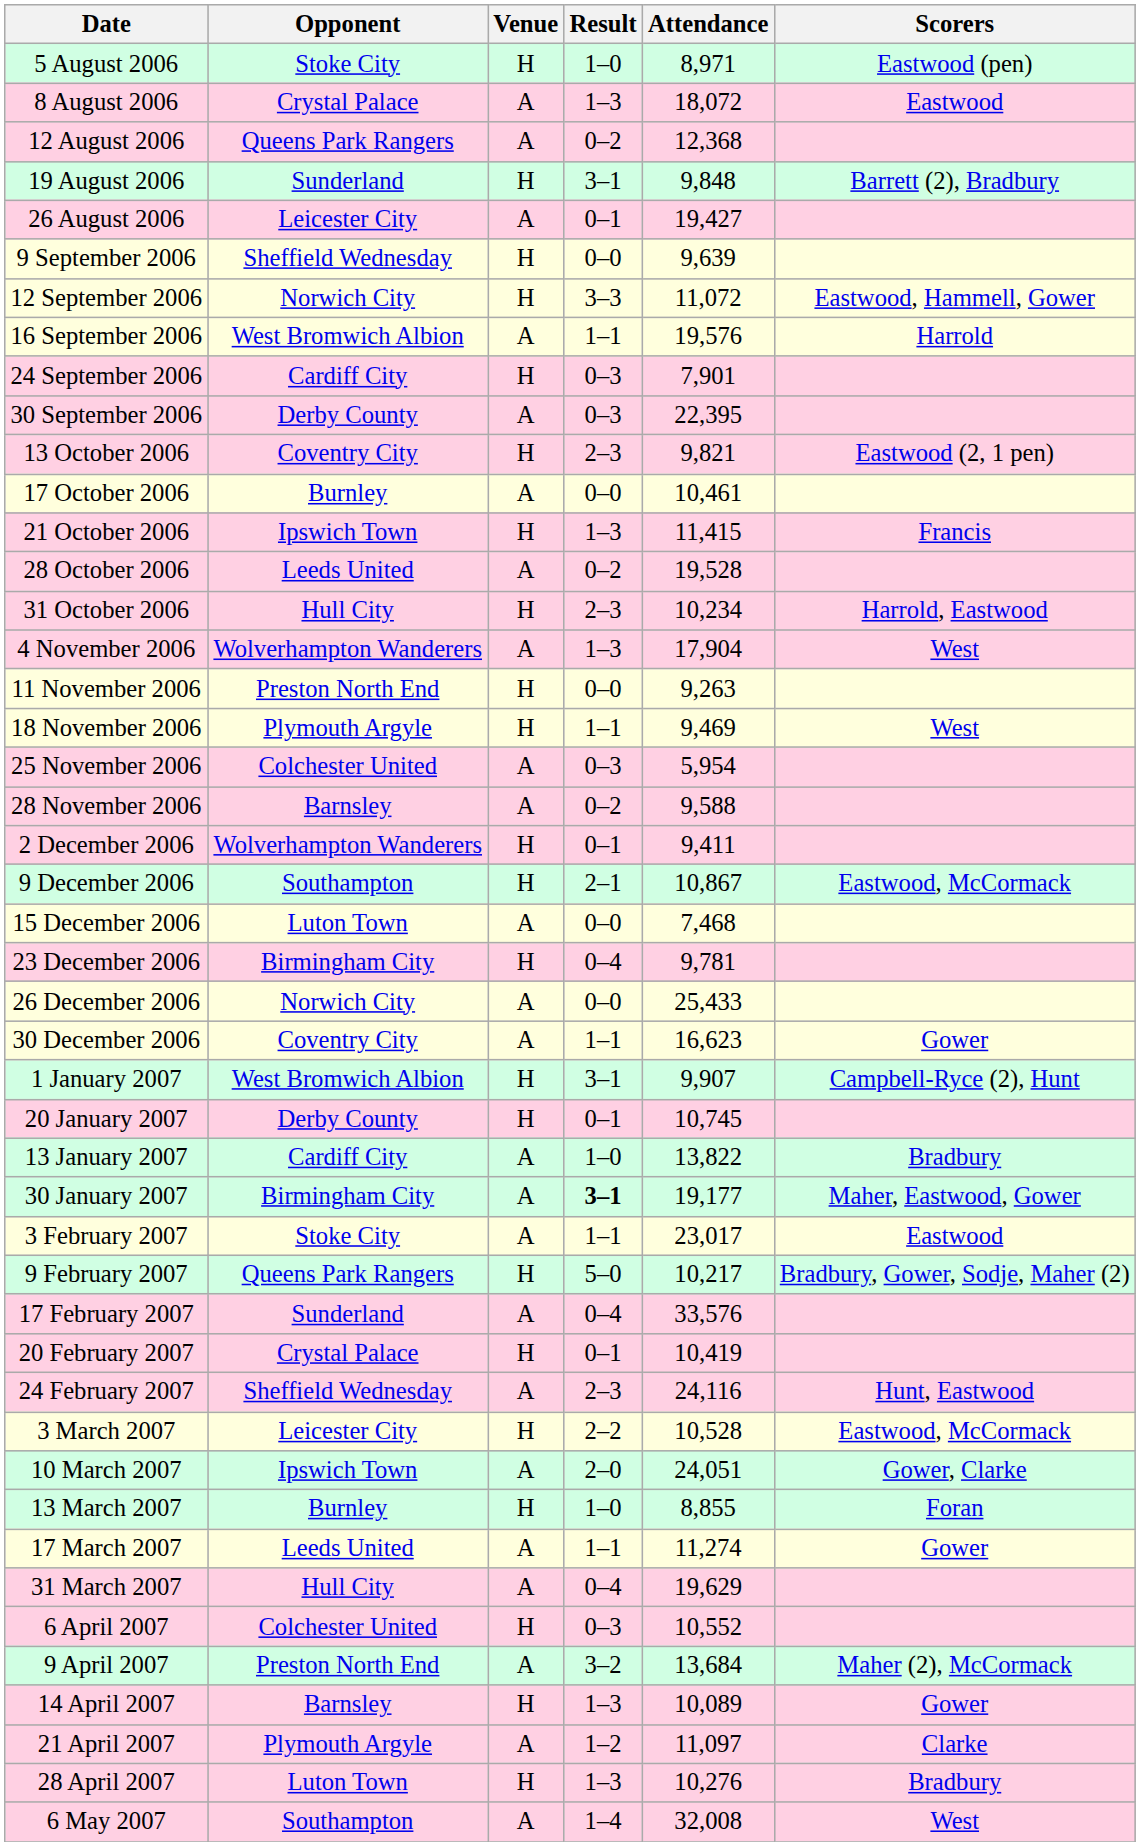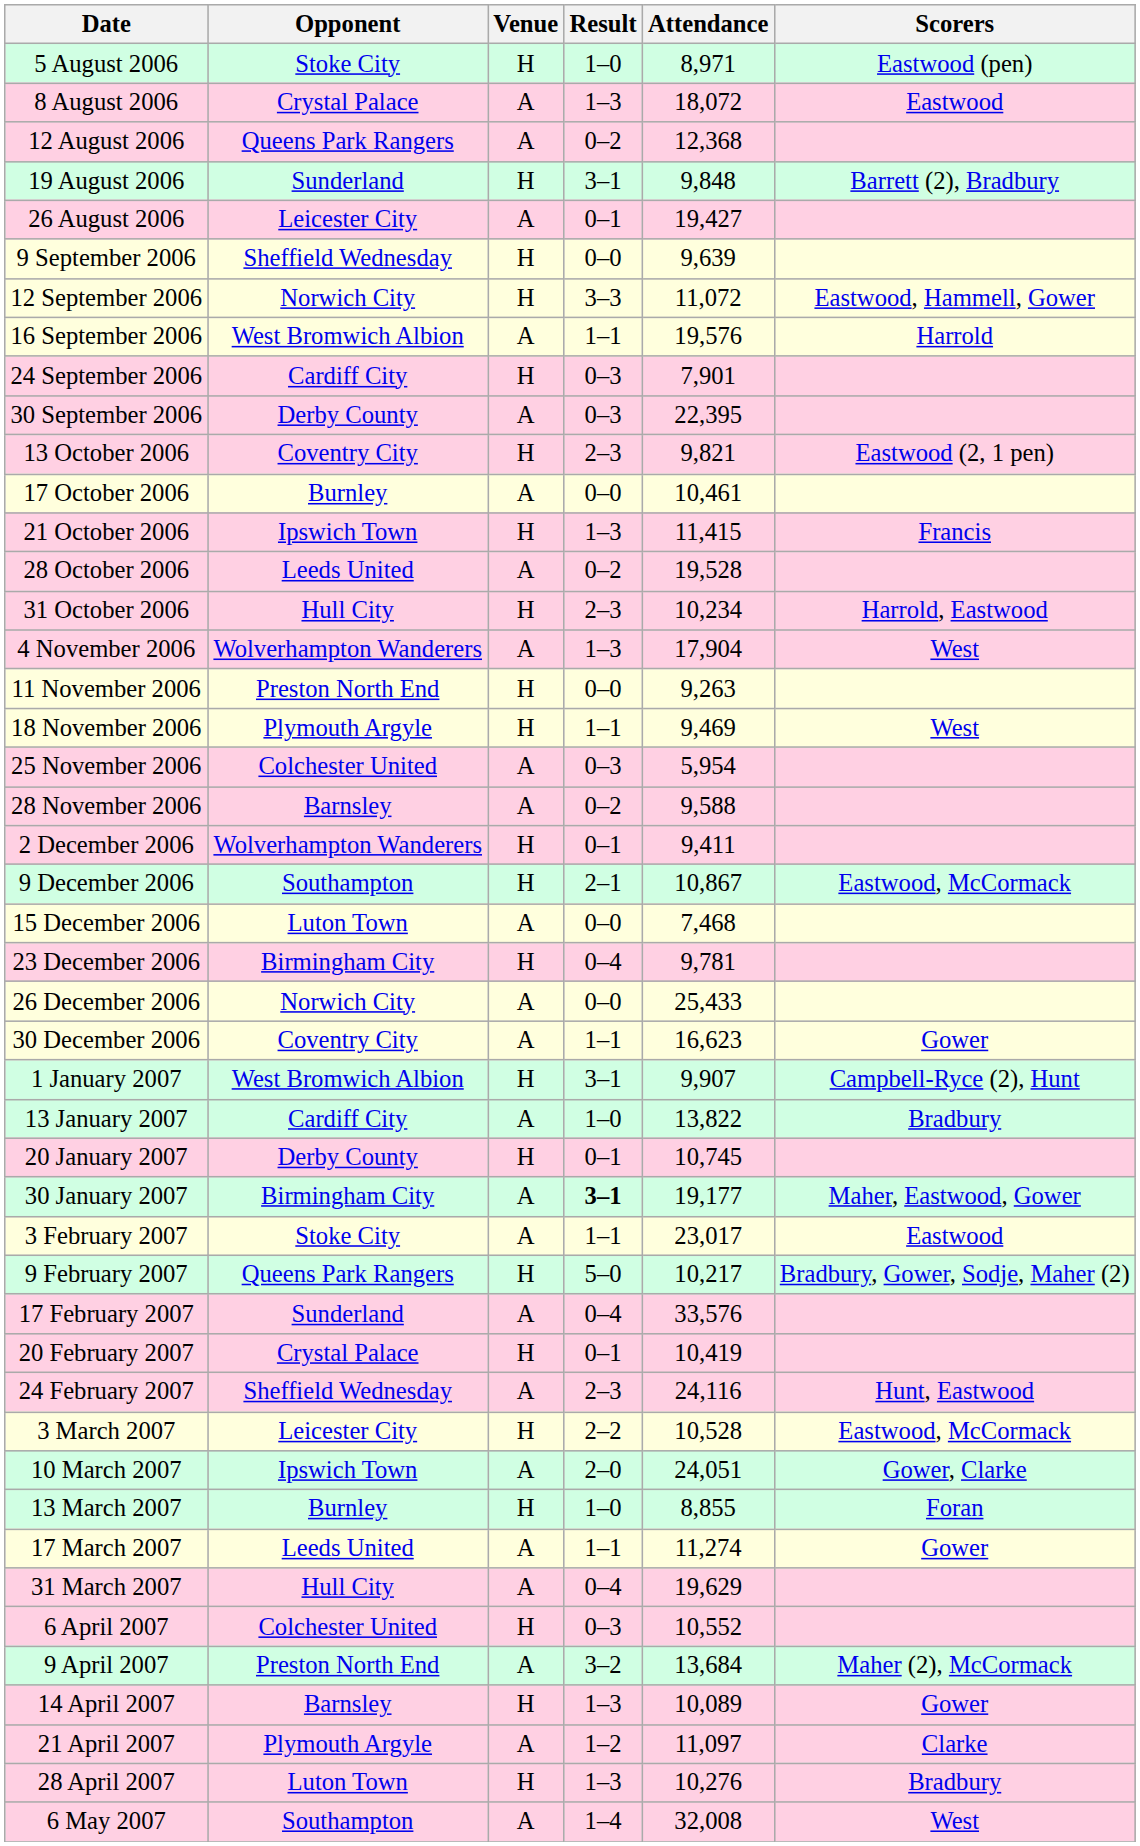rows swapped: 13 January 2007 <-> 20 January 2007
